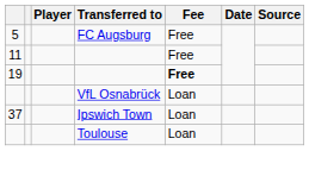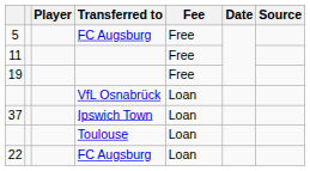19 | Fee: bold -> normal
+ row: 22 | FC Augsburg | Loan
